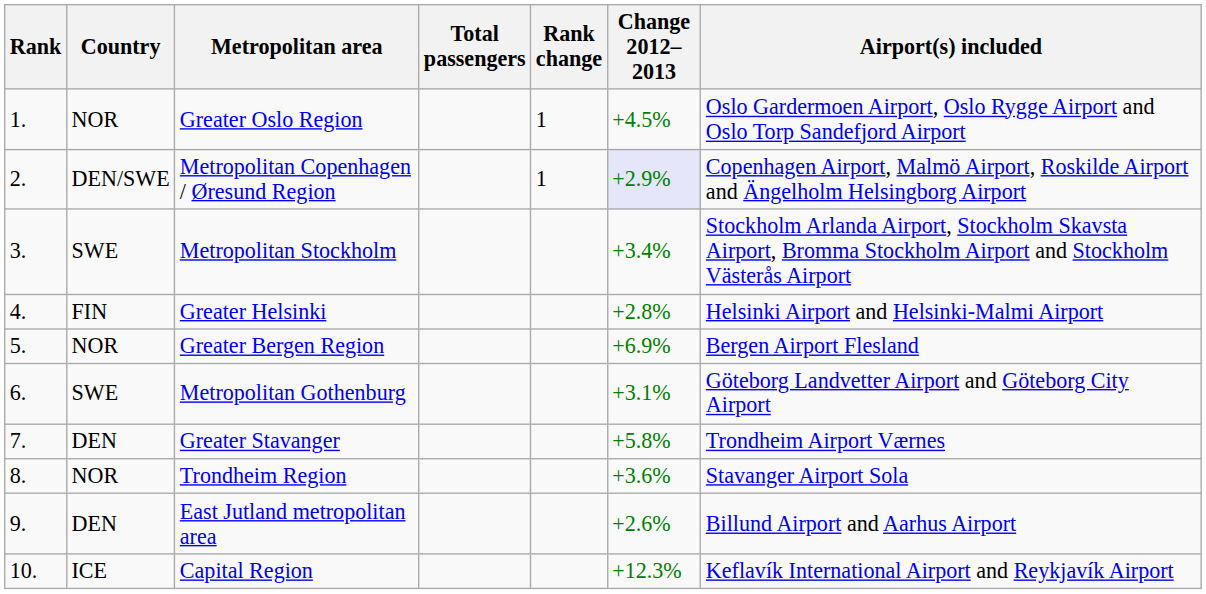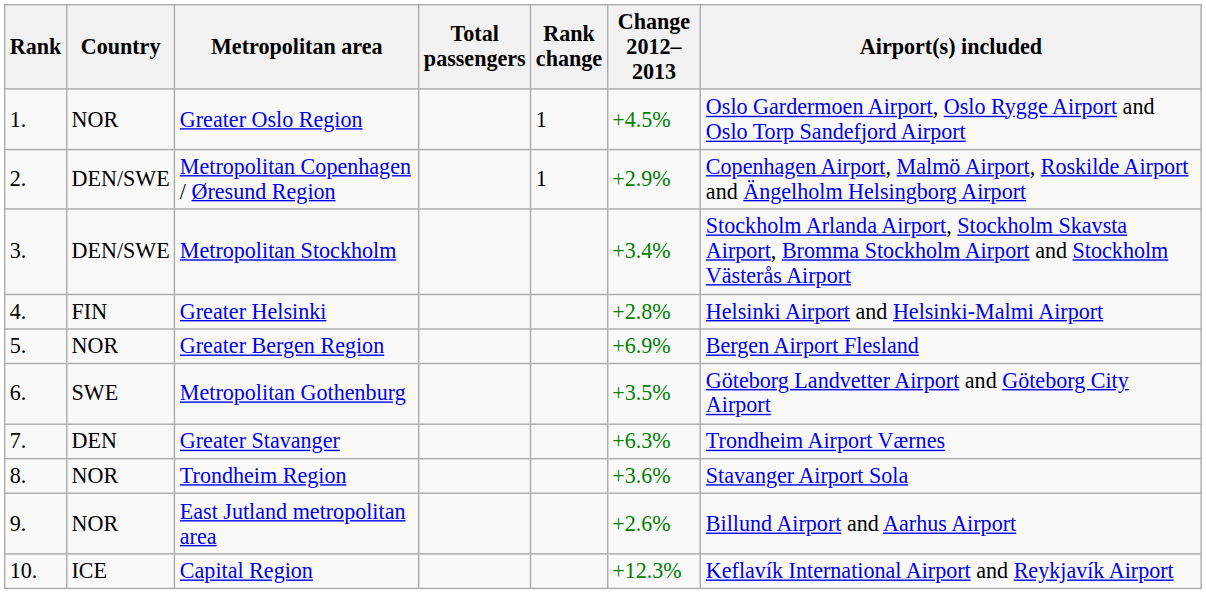Metropolitan Copenhagen / Øresund Region | Change 2012–2013: lavender background -> no background
Metropolitan Stockholm | Country: SWE -> DEN/SWE
Metropolitan Gothenburg | Change 2012–2013: +3.1% -> +3.5%
Greater Stavanger | Change 2012–2013: +5.8% -> +6.3%
East Jutland metropolitan area | Country: DEN -> NOR
